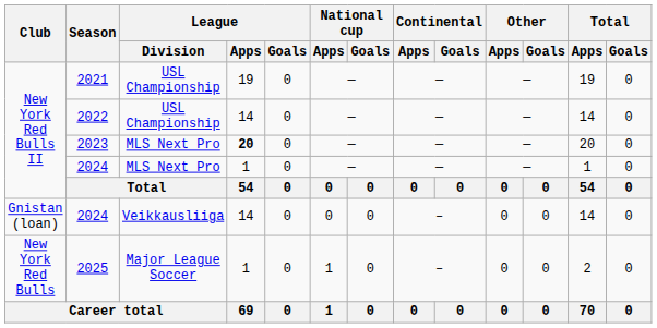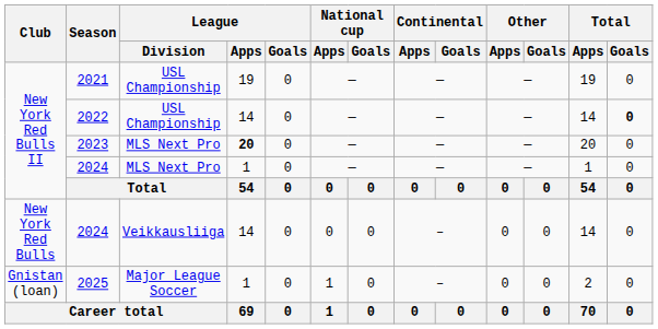2022 | Total / Goals: normal -> bold
2024 / Veikkausliiga | Club: Gnistan (loan) -> New York Red Bulls
2025 | Club: New York Red Bulls -> Gnistan (loan)
